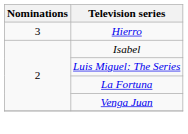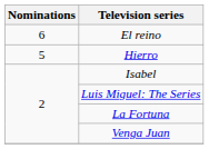+ row: 6 | El reino
Hierro | Nominations: 3 -> 5
